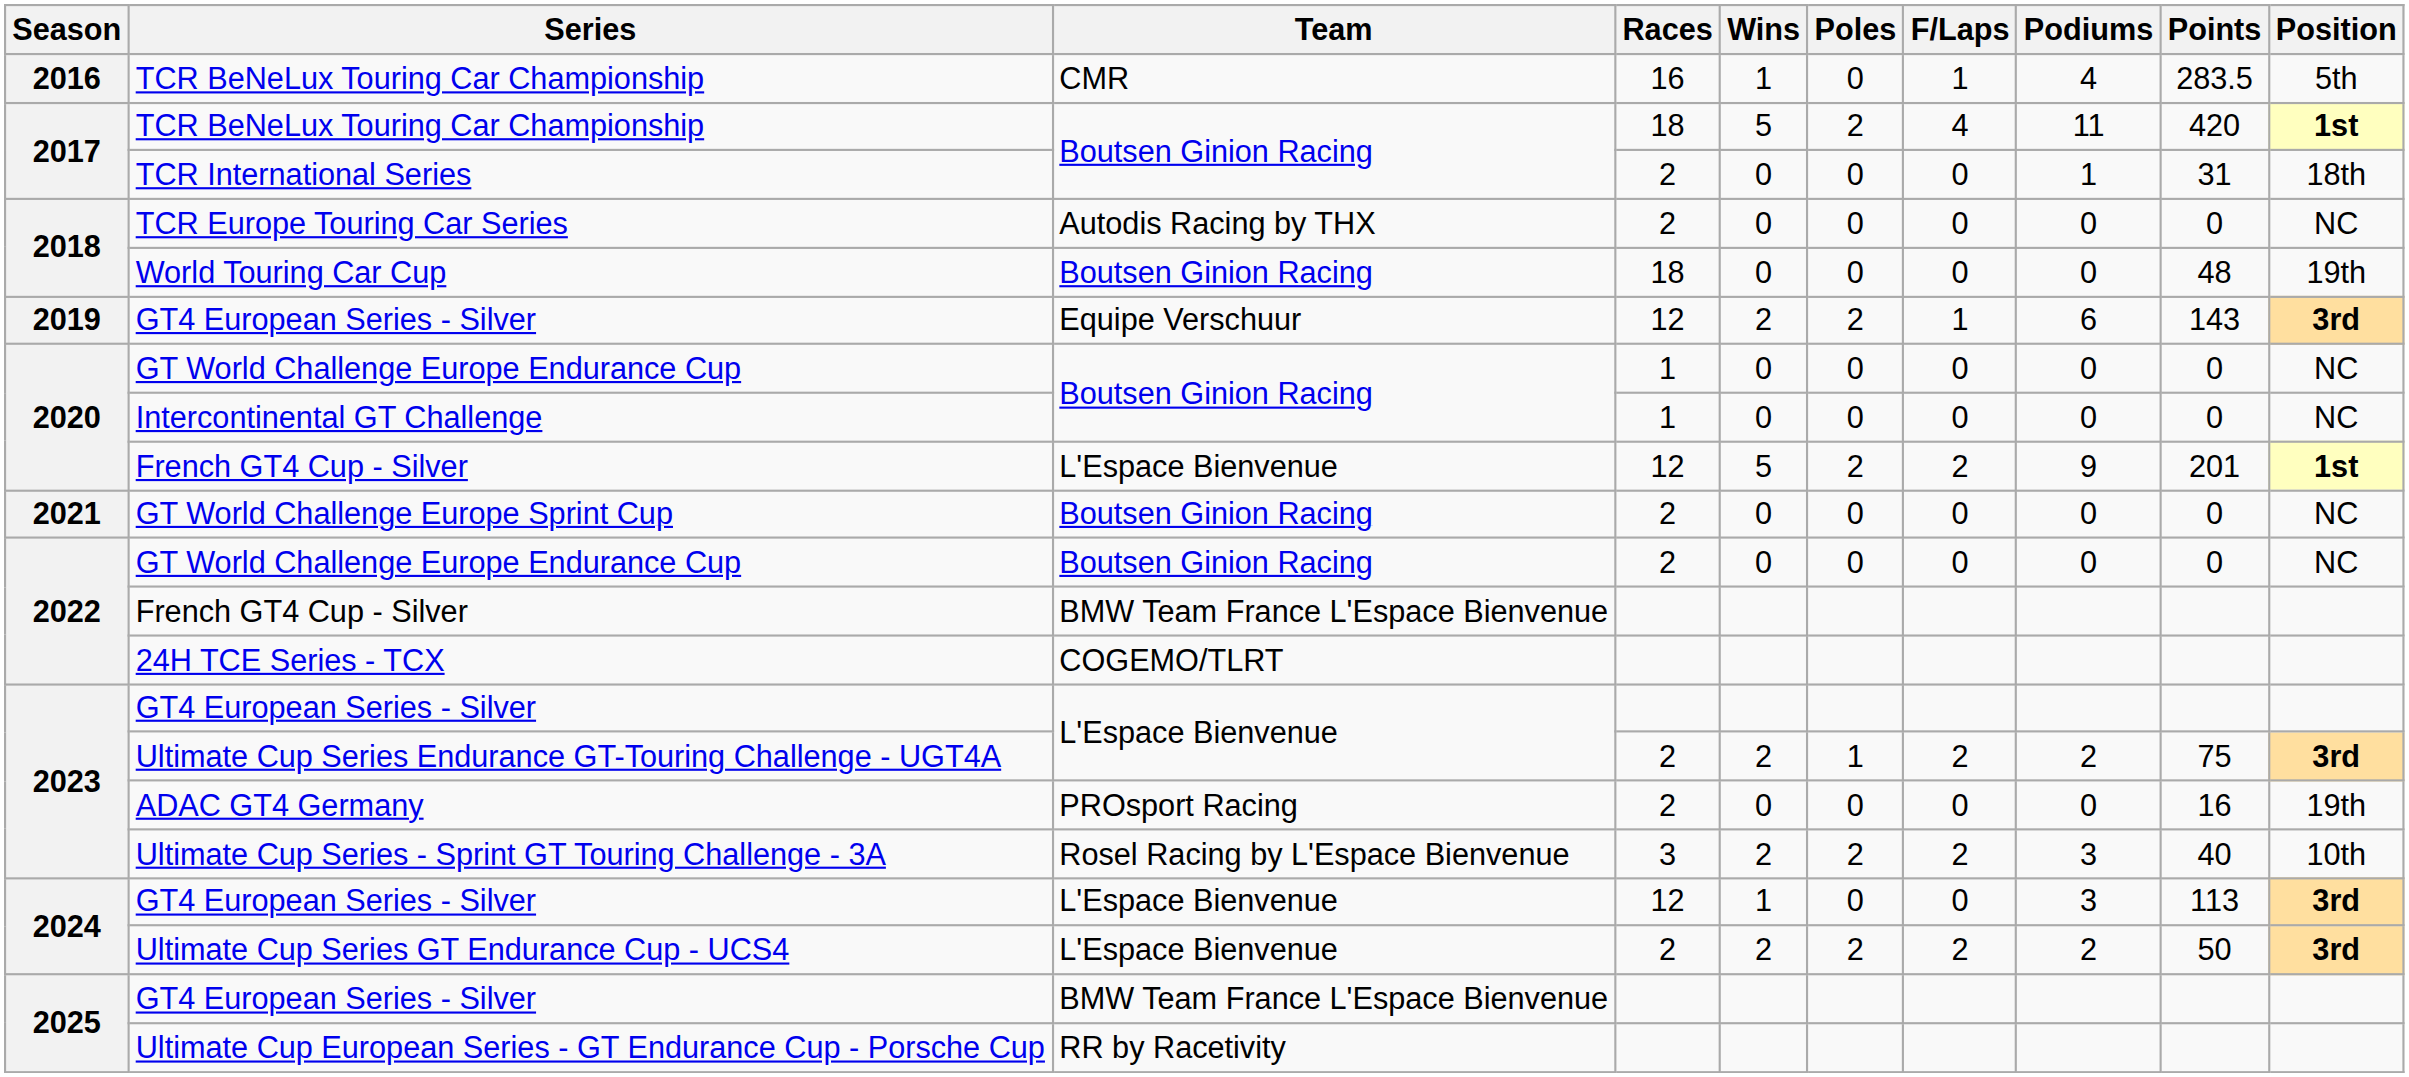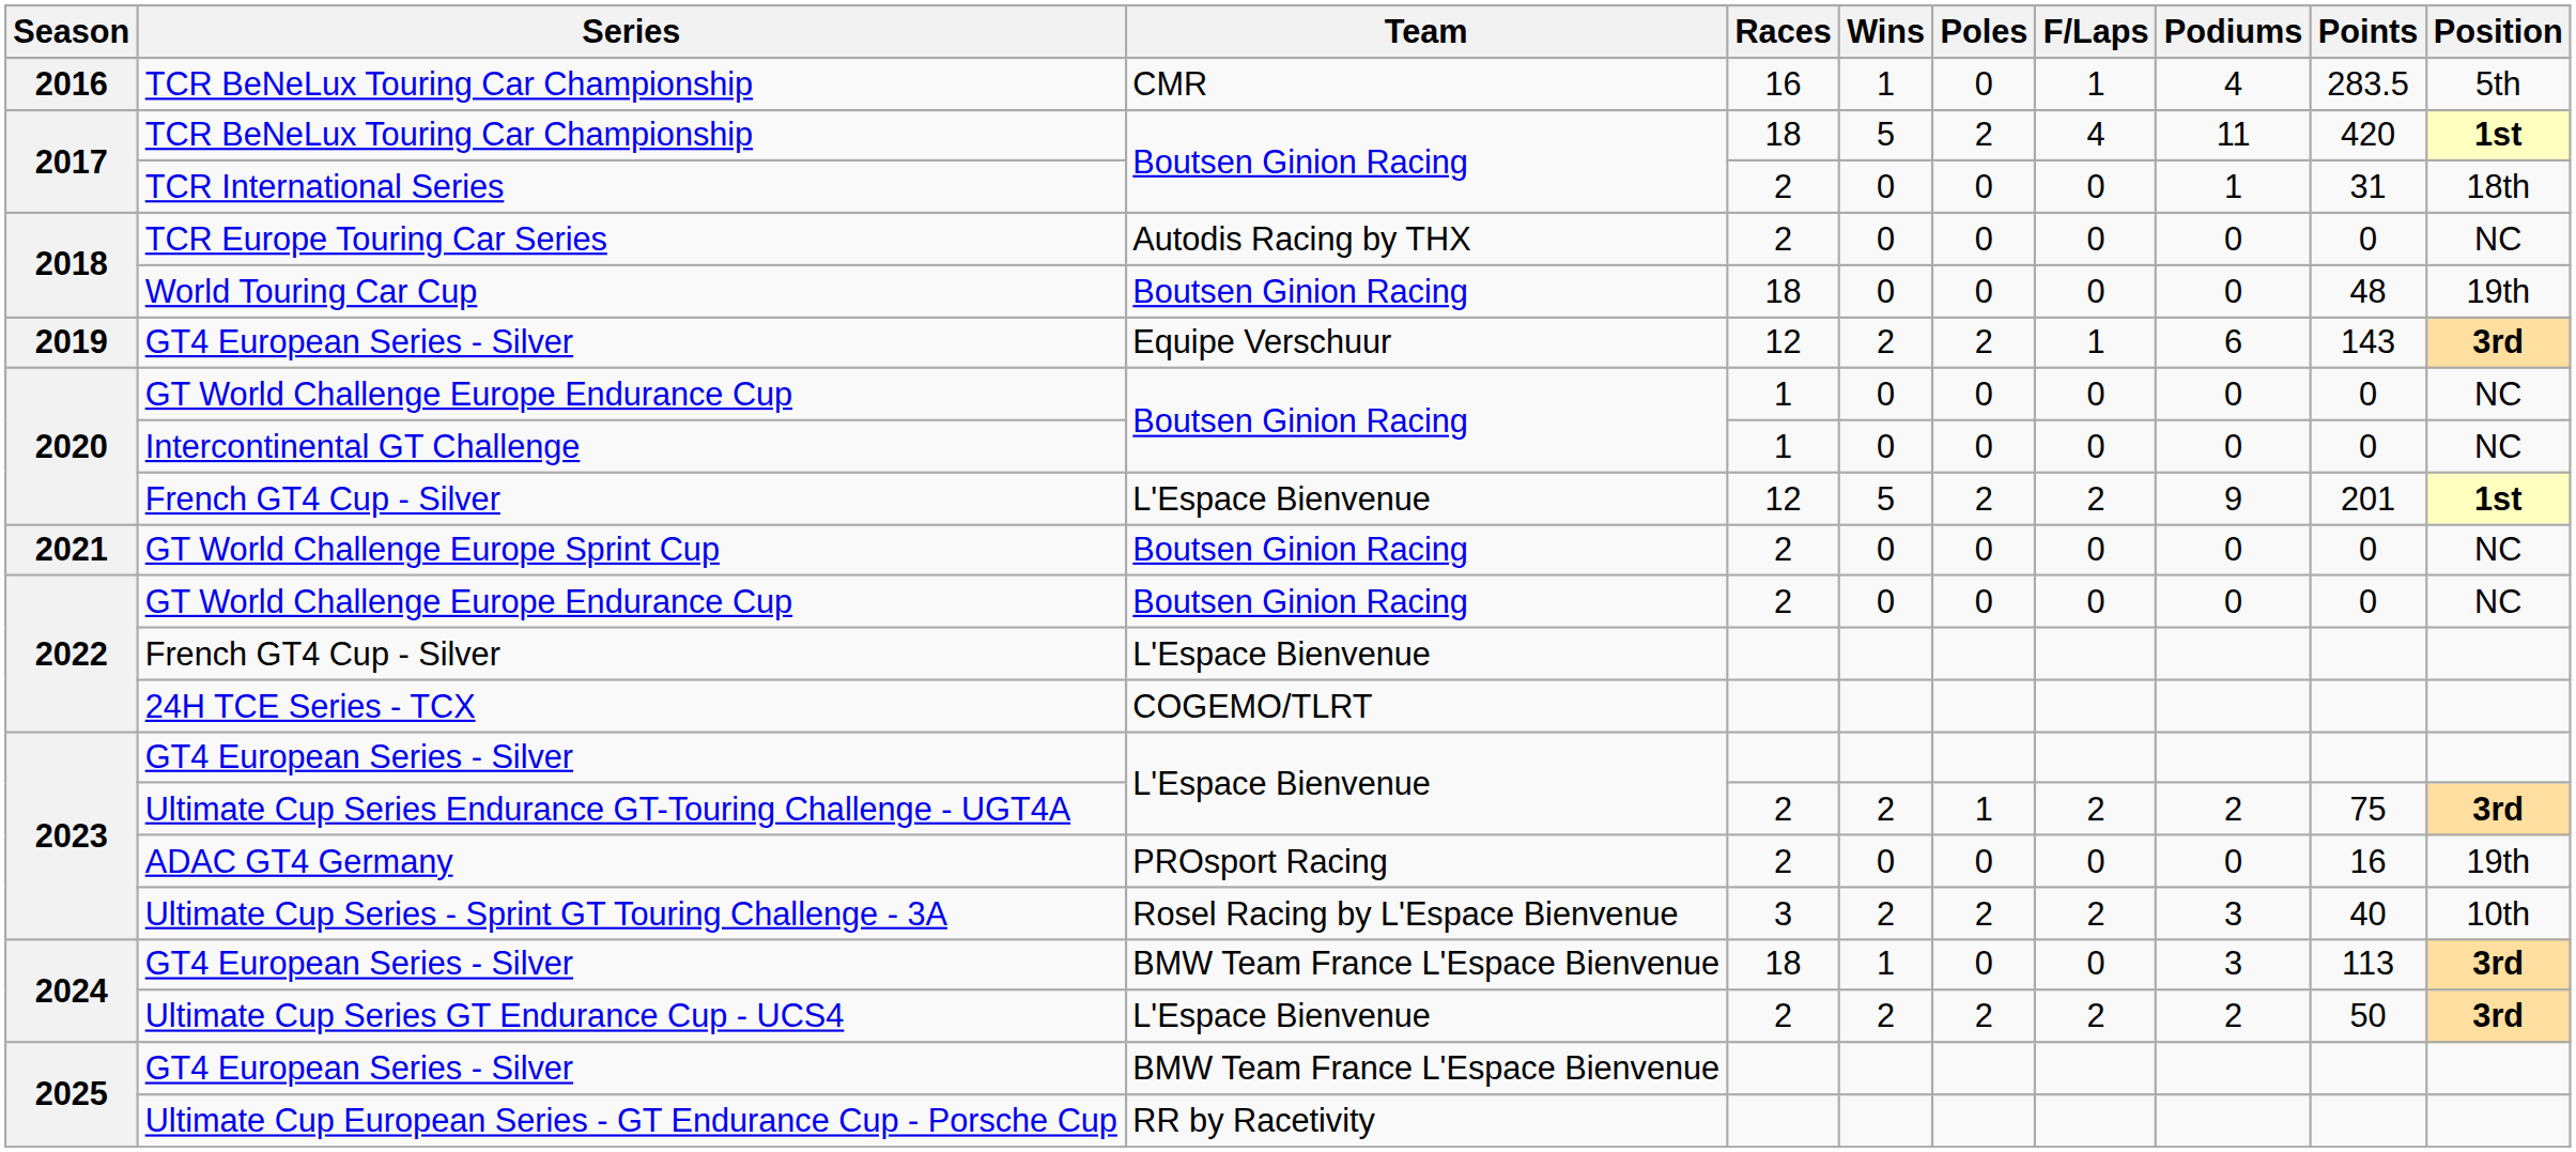2022 / French GT4 Cup - Silver | Team: BMW Team France L'Espace Bienvenue -> L'Espace Bienvenue
2024 / GT4 European Series - Silver | Team: L'Espace Bienvenue -> BMW Team France L'Espace Bienvenue
2024 / GT4 European Series - Silver | Races: 12 -> 18
